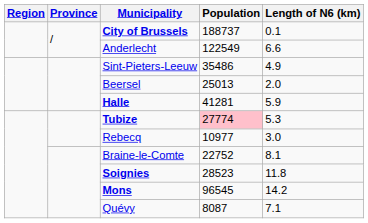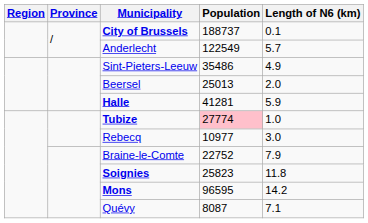Anderlecht | Length of N6 (km): 6.6 -> 5.7
Tubize | Length of N6 (km): 5.3 -> 1.0
Braine-le-Comte | Length of N6 (km): 8.1 -> 7.9
Soignies | Population: 28523 -> 25823
Mons | Population: 96545 -> 96595
